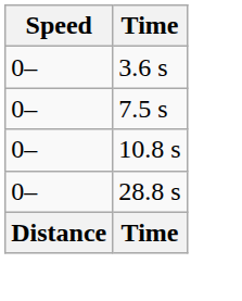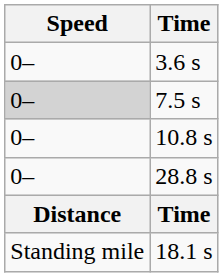7.5 s | Speed: no background -> lightgrey background
+ row: Standing mile | 18.1 s
